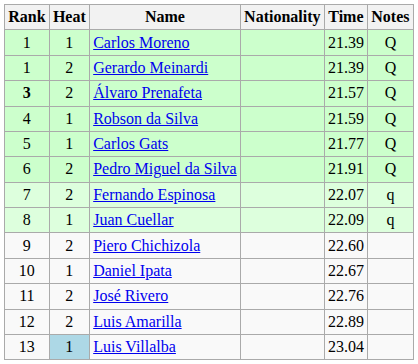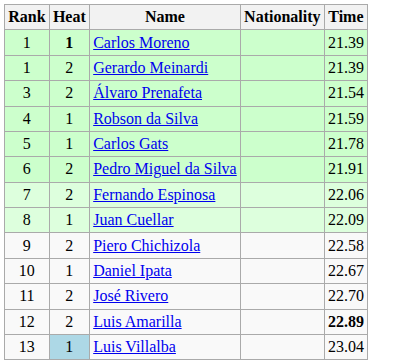- column: Notes | Q | Q | Q | Q | Q | Q | q | q
Carlos Moreno | Heat: normal -> bold
Álvaro Prenafeta | Rank: bold -> normal
Álvaro Prenafeta | Time: 21.57 -> 21.54
Carlos Gats | Time: 21.77 -> 21.78
Fernando Espinosa | Time: 22.07 -> 22.06
Piero Chichizola | Time: 22.60 -> 22.58
José Rivero | Time: 22.76 -> 22.70
Luis Amarilla | Time: normal -> bold
